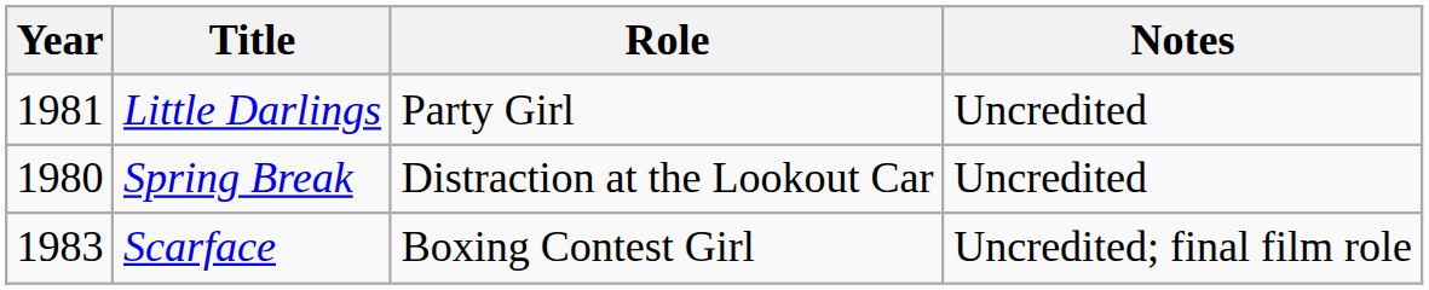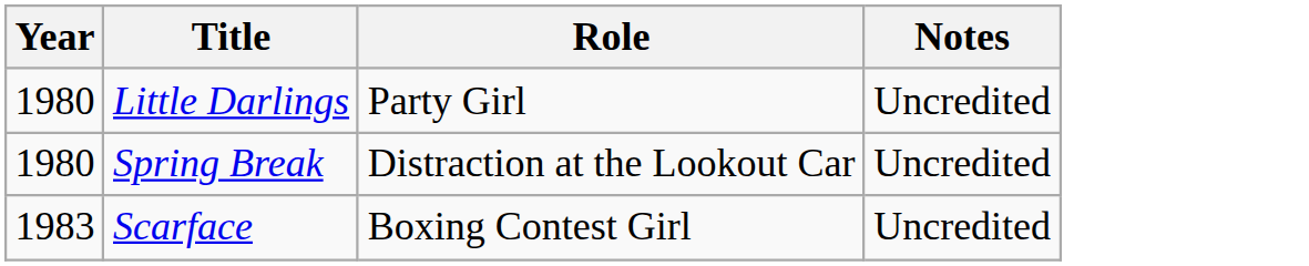Little Darlings | Year: 1981 -> 1980
Scarface | Notes: Uncredited; final film role -> Uncredited
